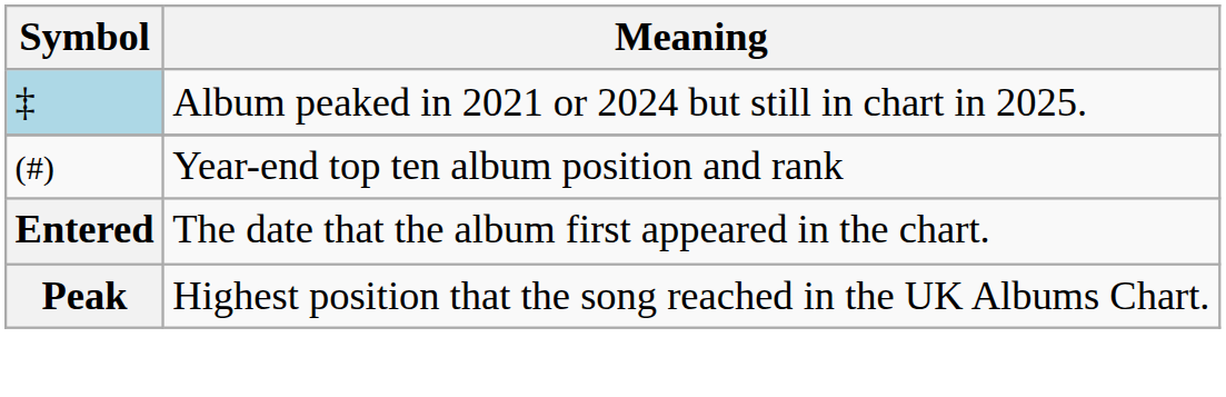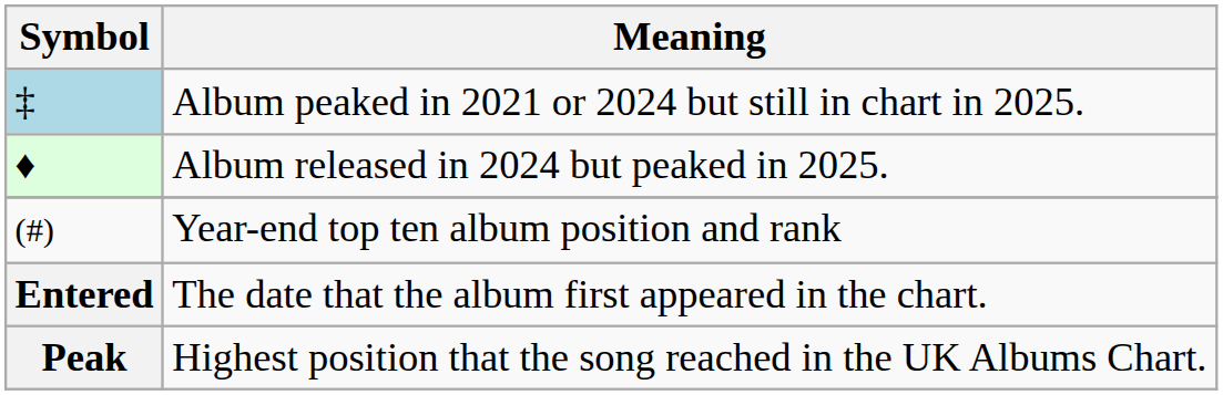+ row: ♦ | Album released in 2024 but peaked in 2025.
